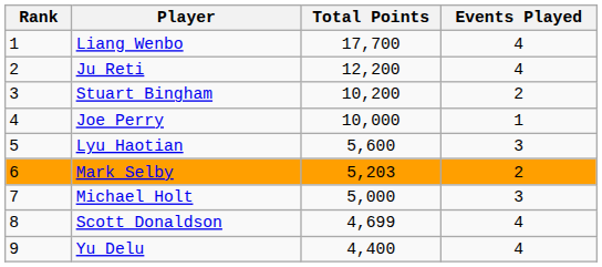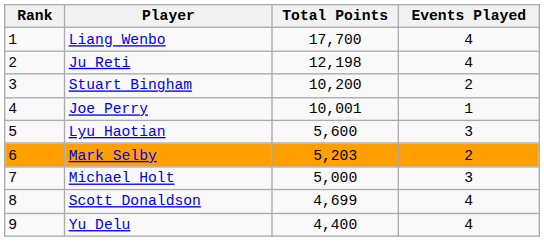Ju Reti | Total Points: 12,200 -> 12,198
Joe Perry | Total Points: 10,000 -> 10,001
